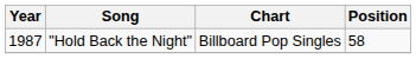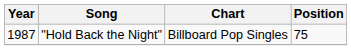"Hold Back the Night" | Position: 58 -> 75
